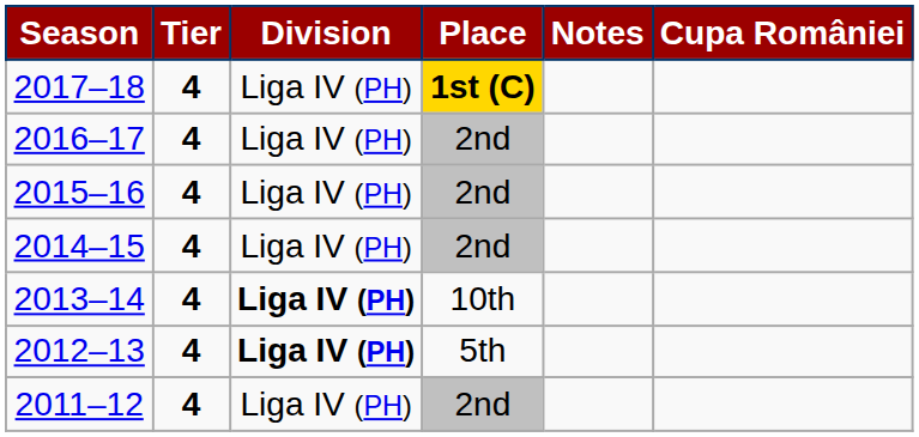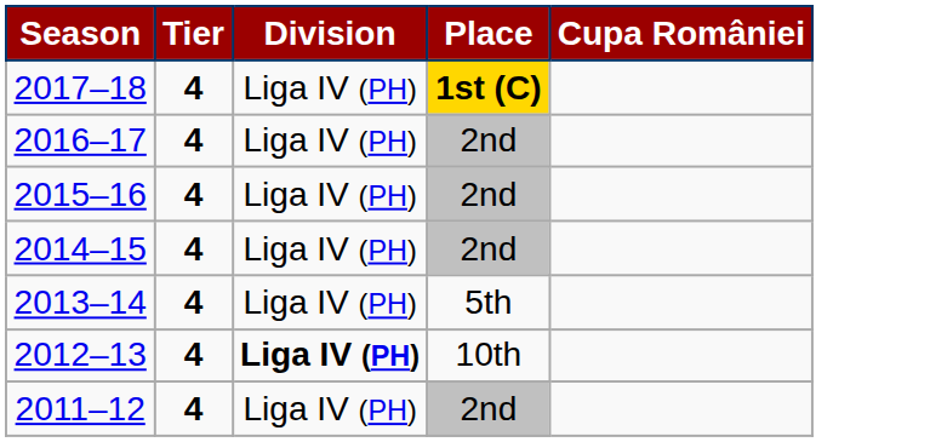- column: Notes
2013–14 | Division: bold -> normal
2013–14 | Place: 10th -> 5th
2012–13 | Place: 5th -> 10th
